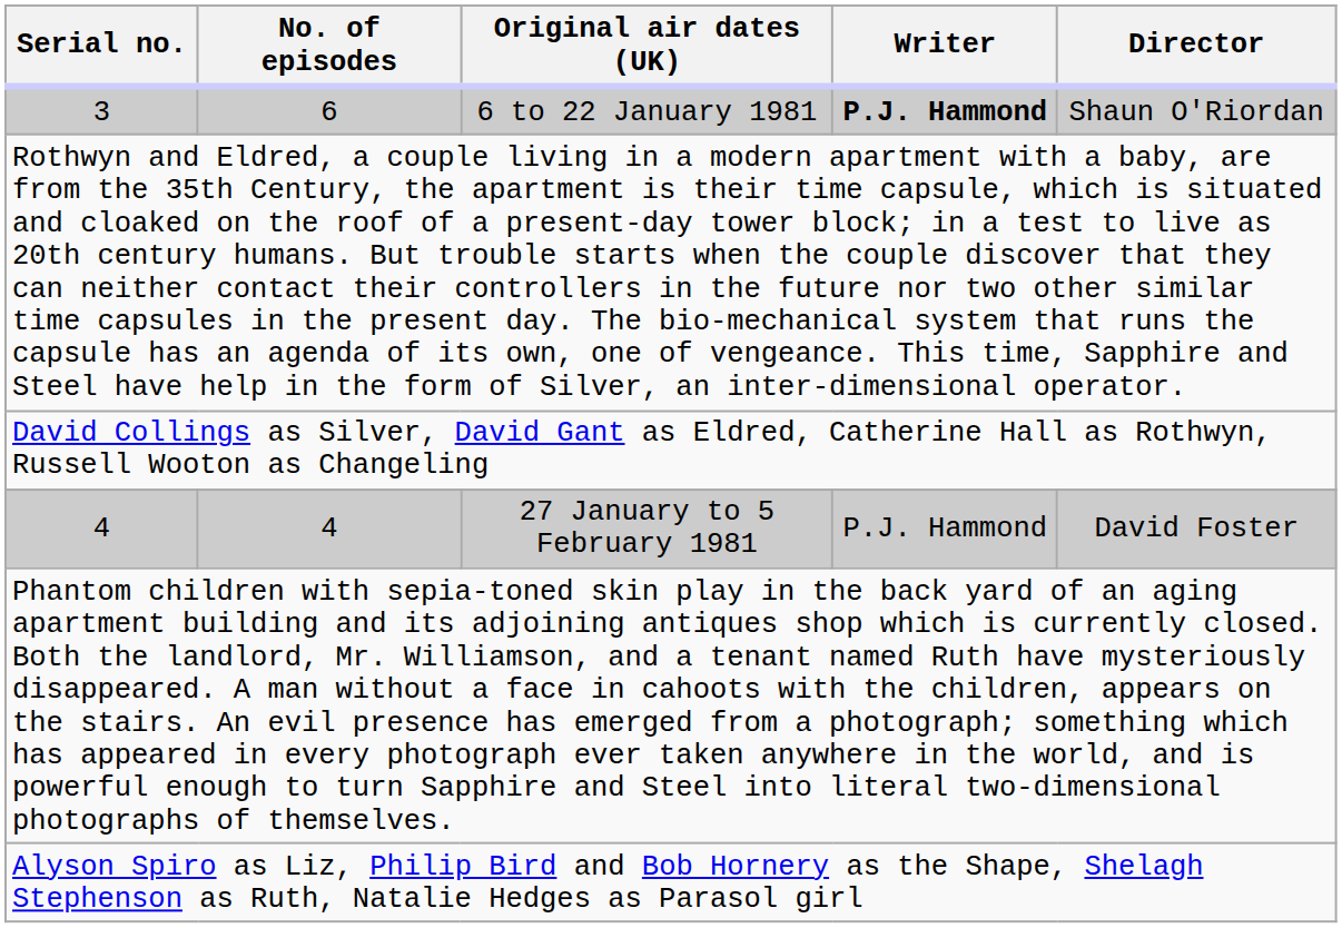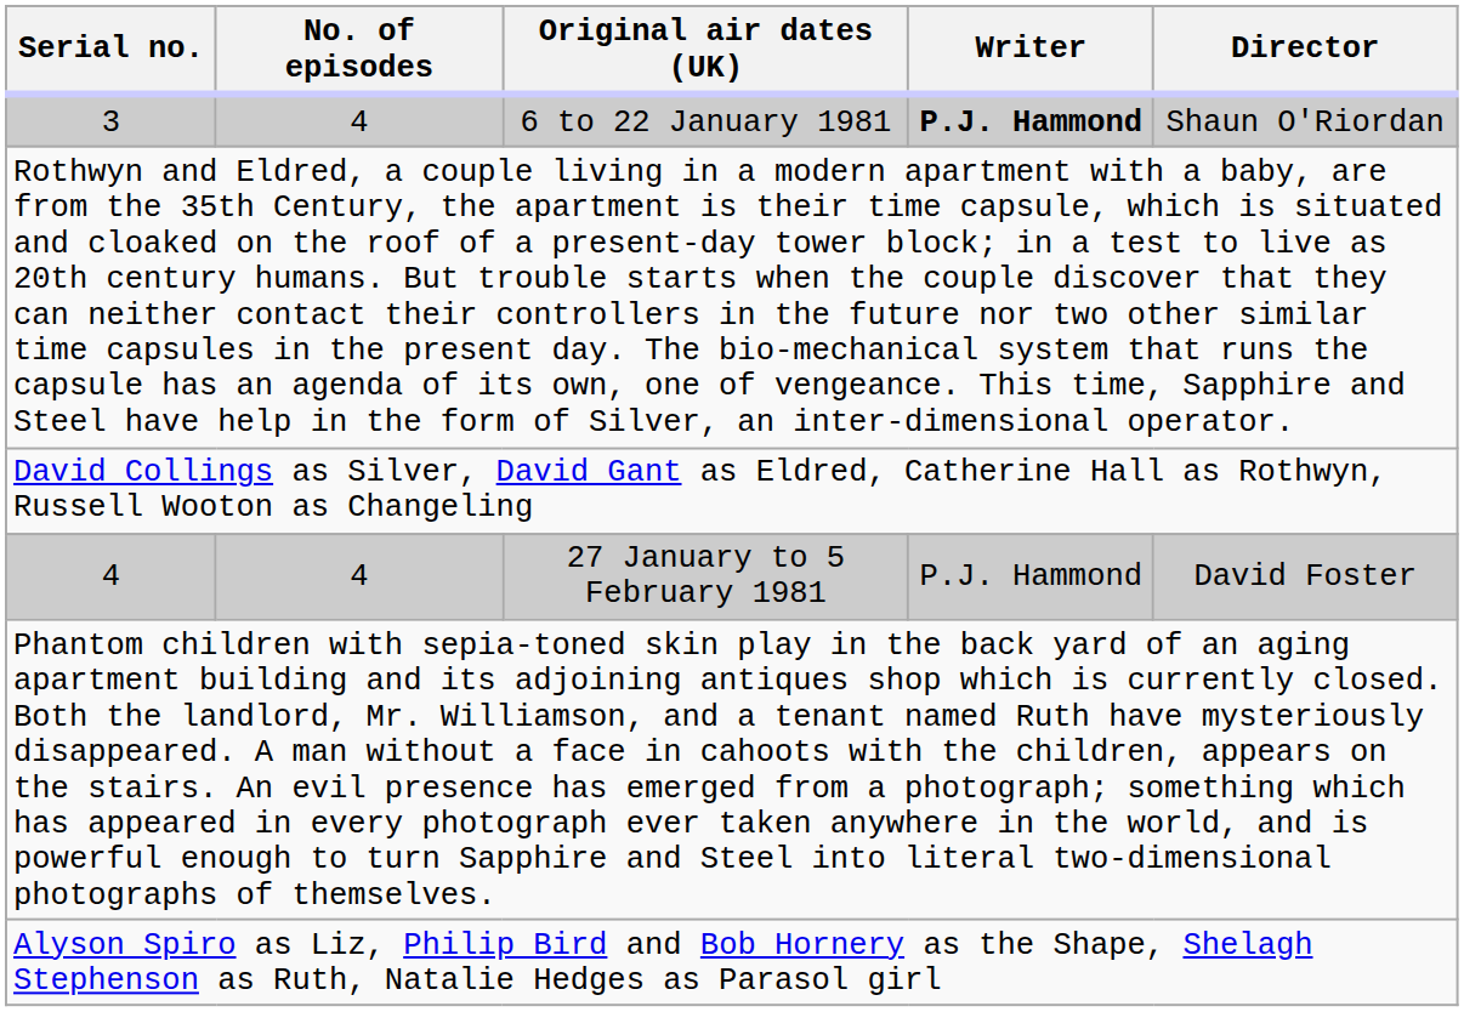3 | No. of episodes: 6 -> 4
